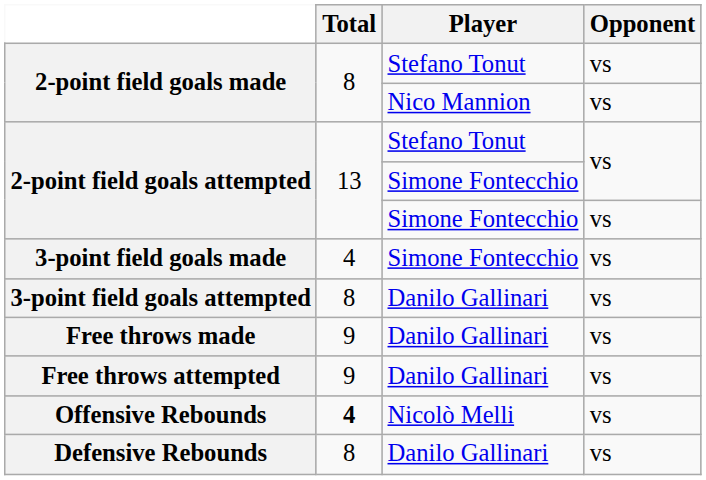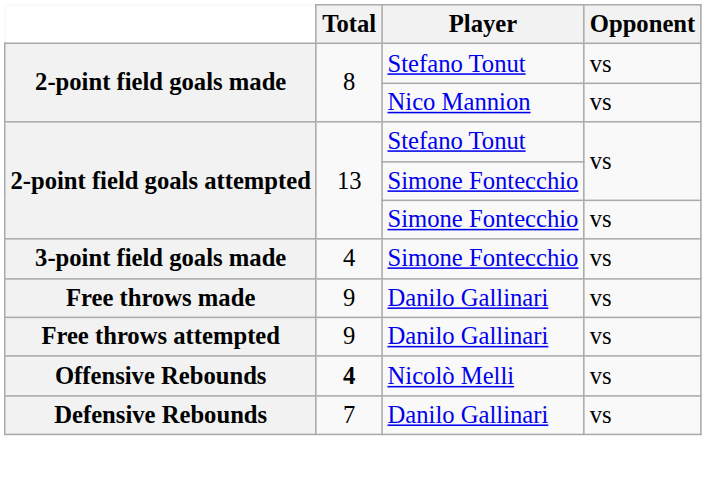- row: 3-point field goals attempted | 8 | Danilo Gallinari | vs
Defensive Rebounds | Total: 8 -> 7
